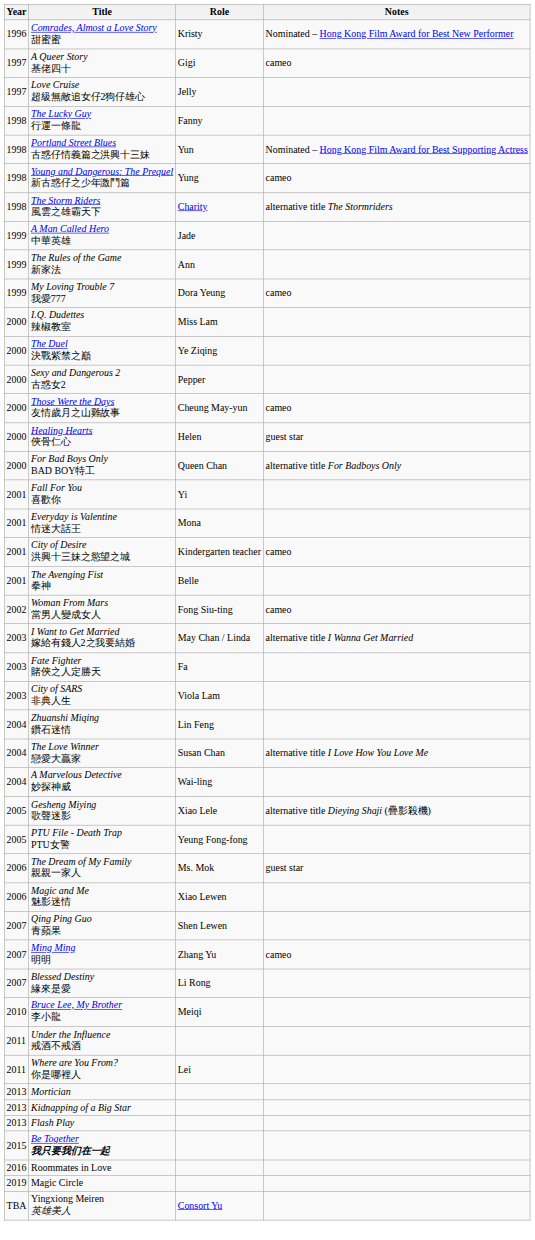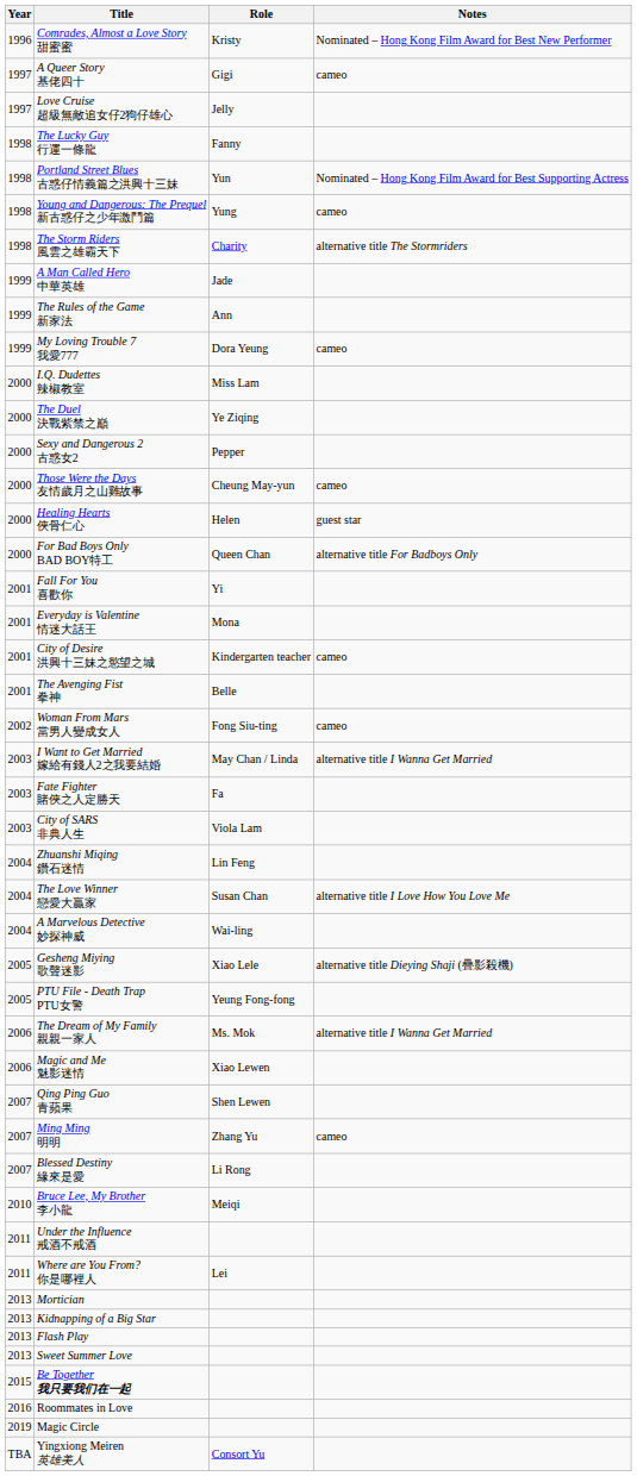The Dream of My Family 親親一家人 | Notes: guest star -> alternative title I Wanna Get Married
+ row: 2013 | Sweet Summer Love
